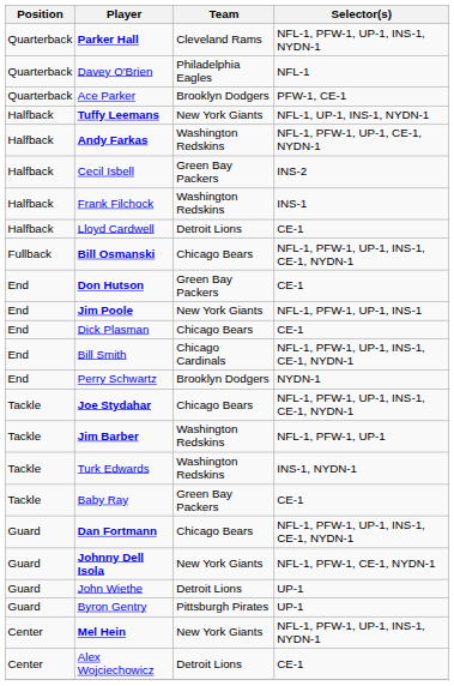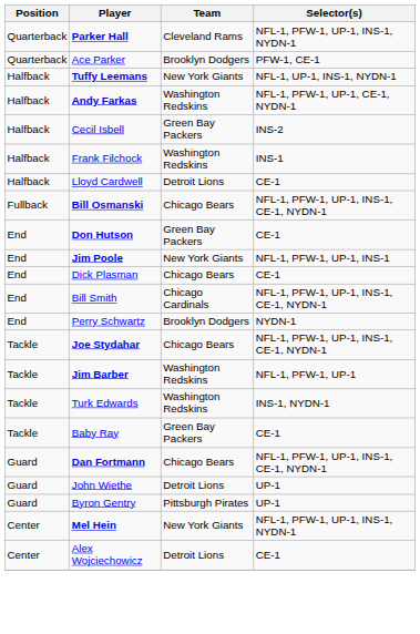- row: Quarterback | Davey O'Brien | Philadelphia Eagles | NFL-1
- row: Guard | Johnny Dell Isola | New York Giants | NFL-1, PFW-1, CE-1, NYDN-1
